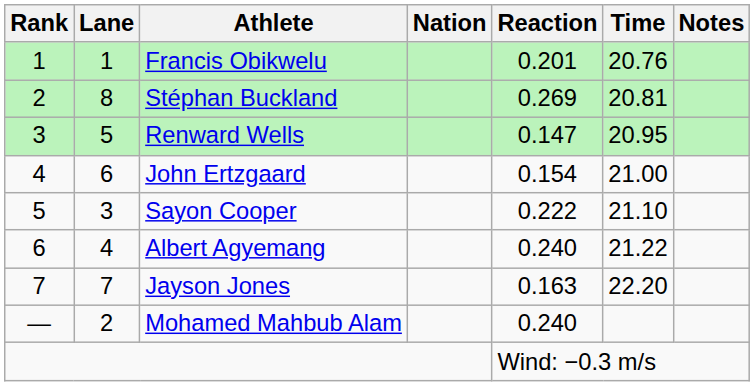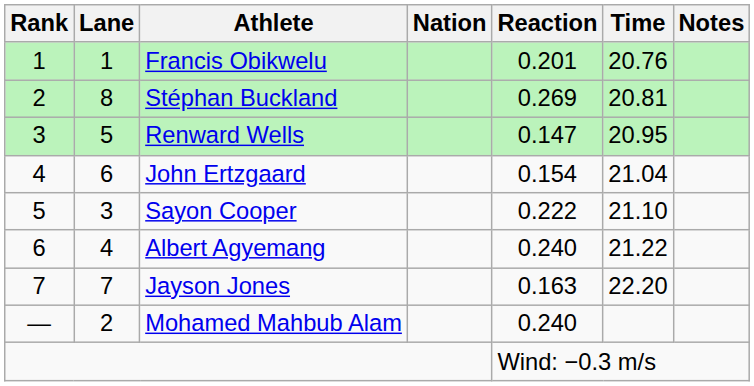John Ertzgaard | Time: 21.00 -> 21.04
